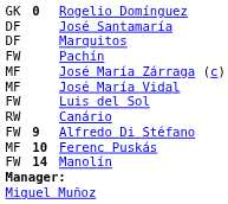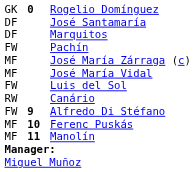Manolín | column 1: FW -> MF
Manolín | column 2: 14 -> 11
